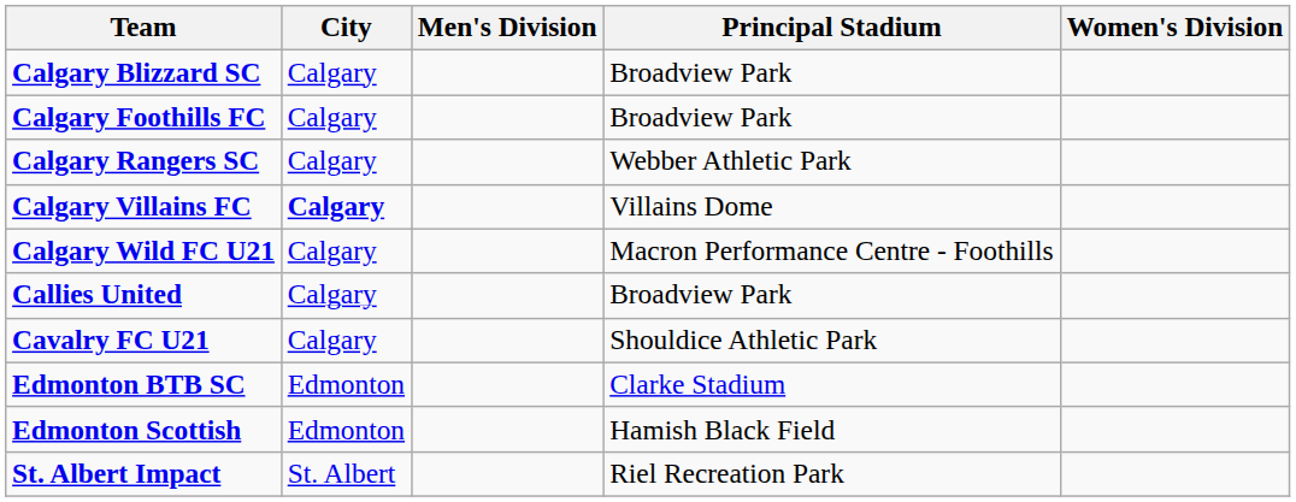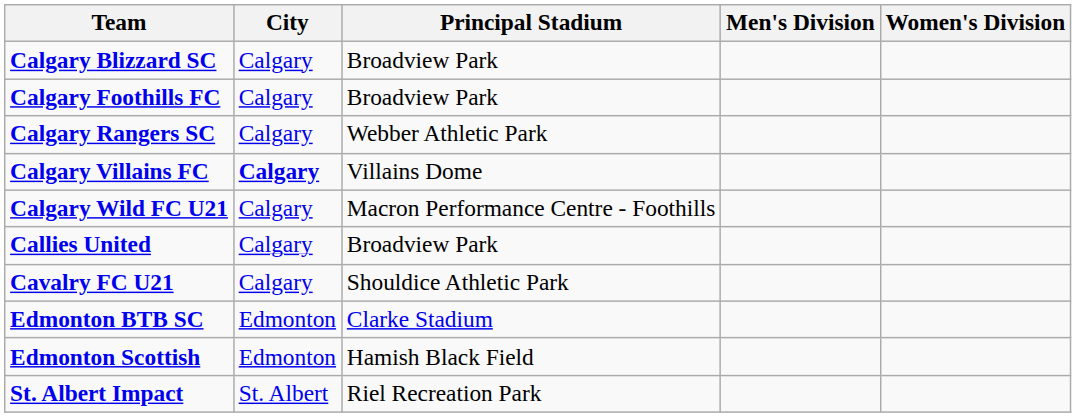columns swapped: Principal Stadium <-> Men's Division
